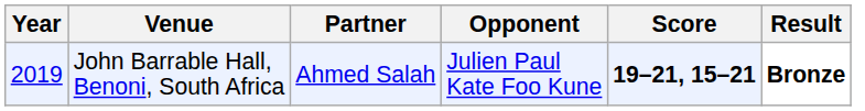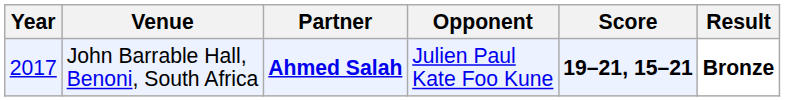John Barrable Hall, Benoni, South Africa | Year: 2019 -> 2017
John Barrable Hall, Benoni, South Africa | Partner: normal -> bold
